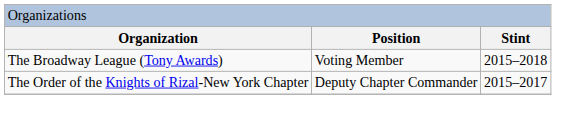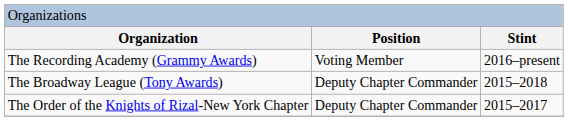+ row: The Recording Academy (Grammy Awards) | Voting Member | 2016–present
The Broadway League (Tony Awards) | column 2: Voting Member -> Deputy Chapter Commander
